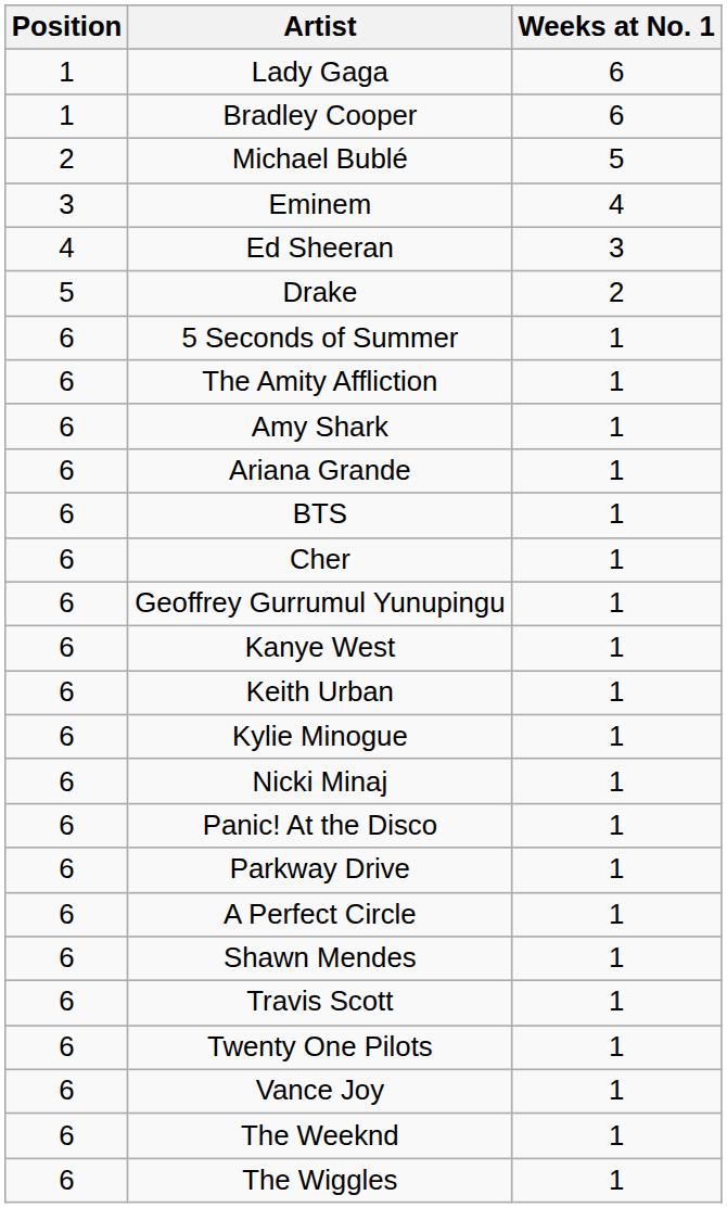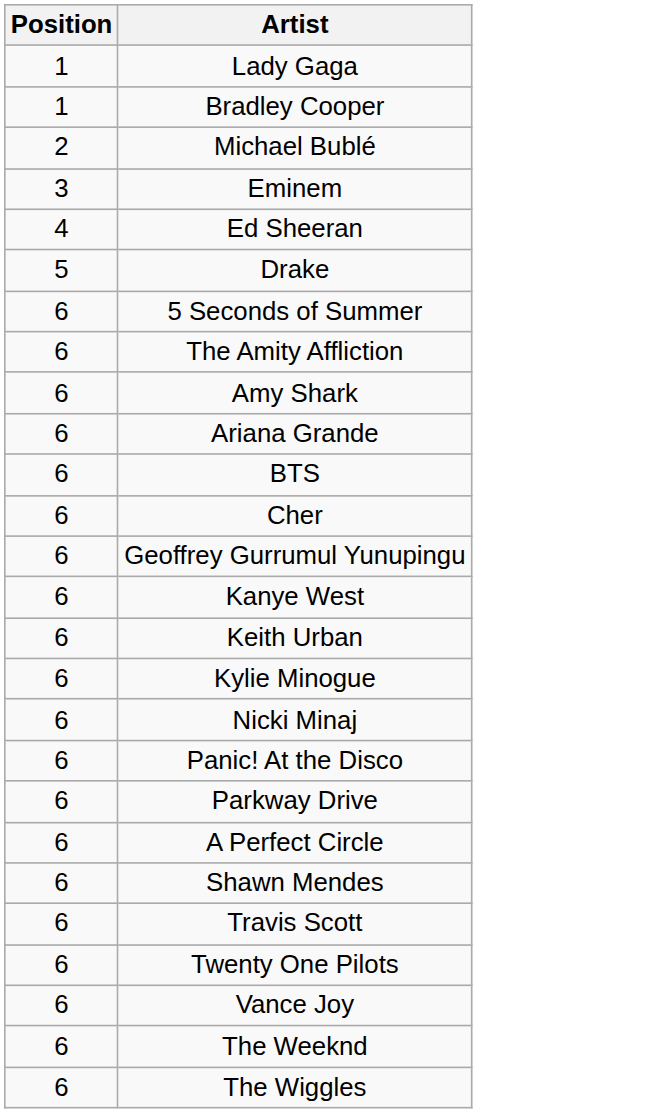- column: Weeks at No. 1 | 6 | 6 | 5 | 4 | 3 | 2 | 1 | 1 | 1 | 1 | 1 | 1 | 1 | 1 | 1 | 1 | 1 | 1 | 1 | 1 | 1 | 1 | 1 | 1 | 1 | 1
